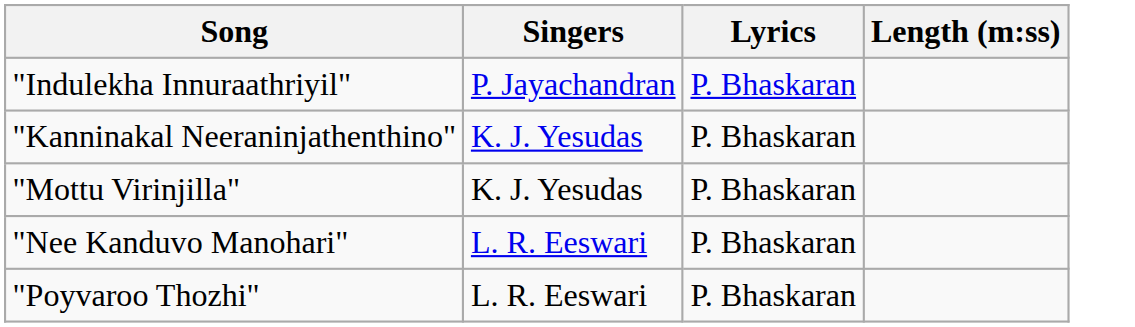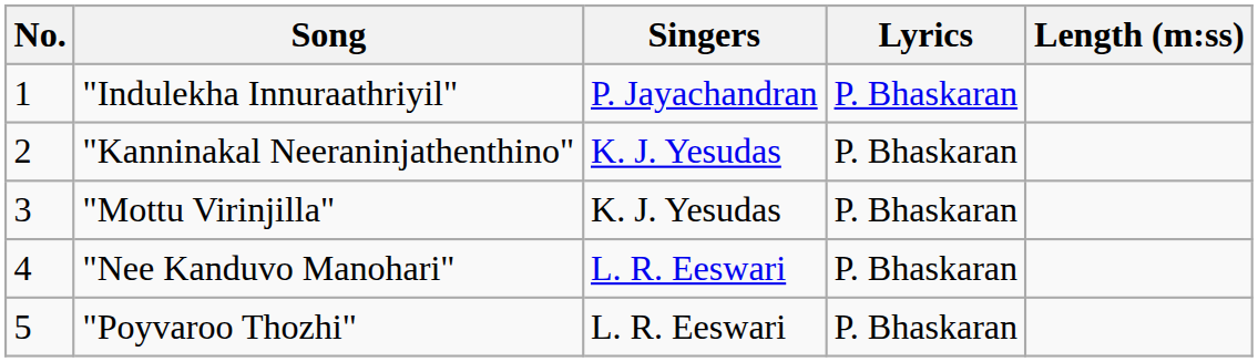+ column: No. | 1 | 2 | 3 | 4 | 5
